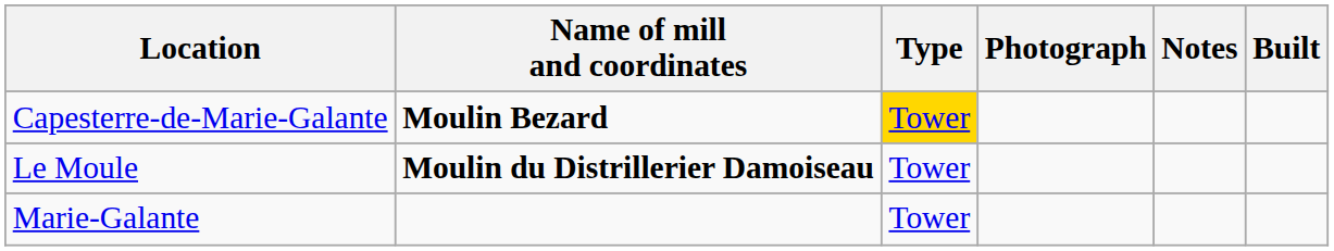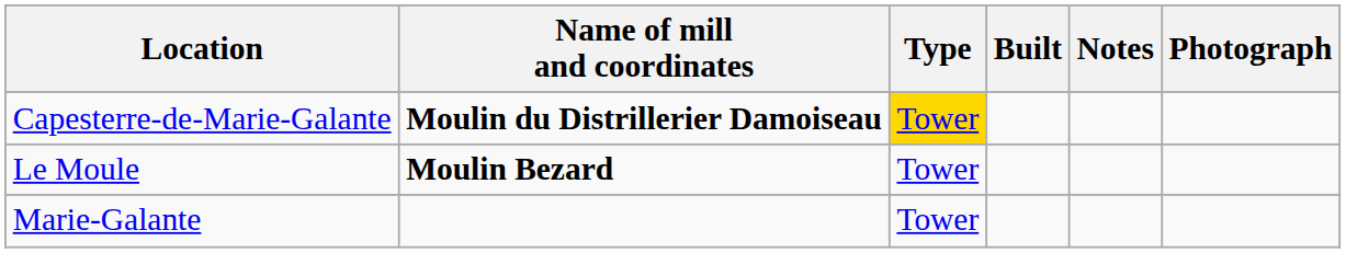columns swapped: Built <-> Photograph
Capesterre-de-Marie-Galante | Name of mill and coordinates: Moulin Bezard -> Moulin du Distrillerier Damoiseau
Le Moule | Name of mill and coordinates: Moulin du Distrillerier Damoiseau -> Moulin Bezard
